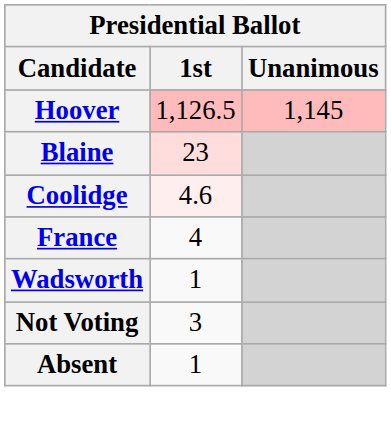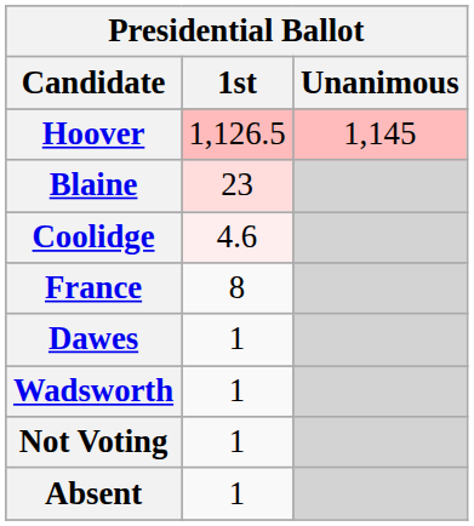France | 1st: 4 -> 8
+ row: Dawes | 1
Not Voting | 1st: 3 -> 1
